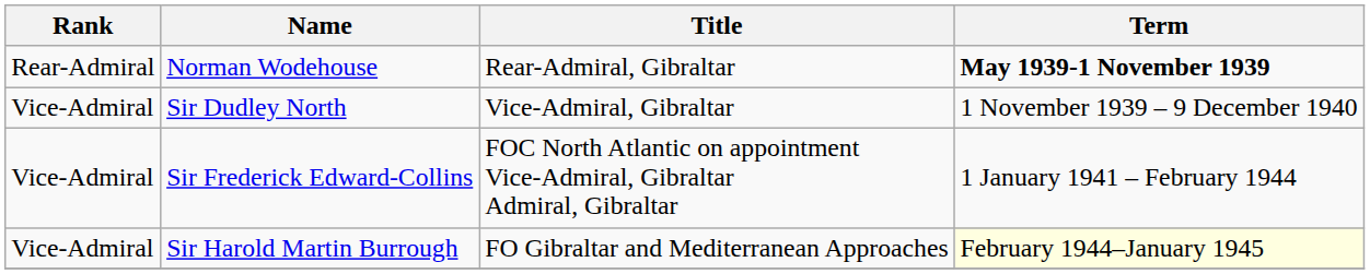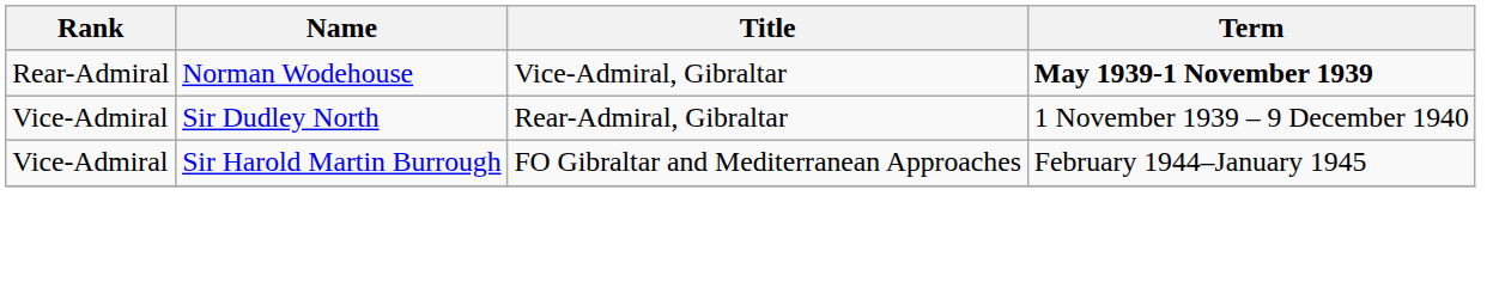Norman Wodehouse | Title: Rear-Admiral, Gibraltar -> Vice-Admiral, Gibraltar
Sir Dudley North | Title: Vice-Admiral, Gibraltar -> Rear-Admiral, Gibraltar
- row: Vice-Admiral | Sir Frederick Edward-Collins | FOC North Atlantic on appointment Vice-Admiral, Gibraltar Admiral, Gibraltar | 1 January 1941 – February 1944
Sir Harold Martin Burrough | Term: lightyellow background -> no background
